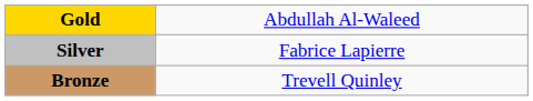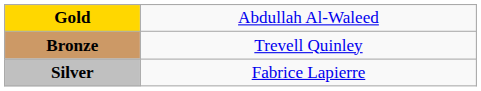rows swapped: Silver <-> Bronze
